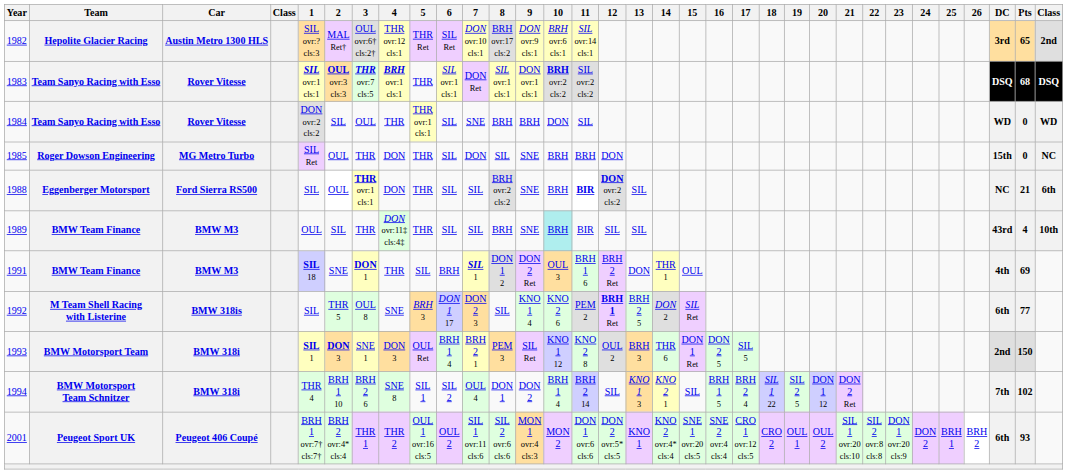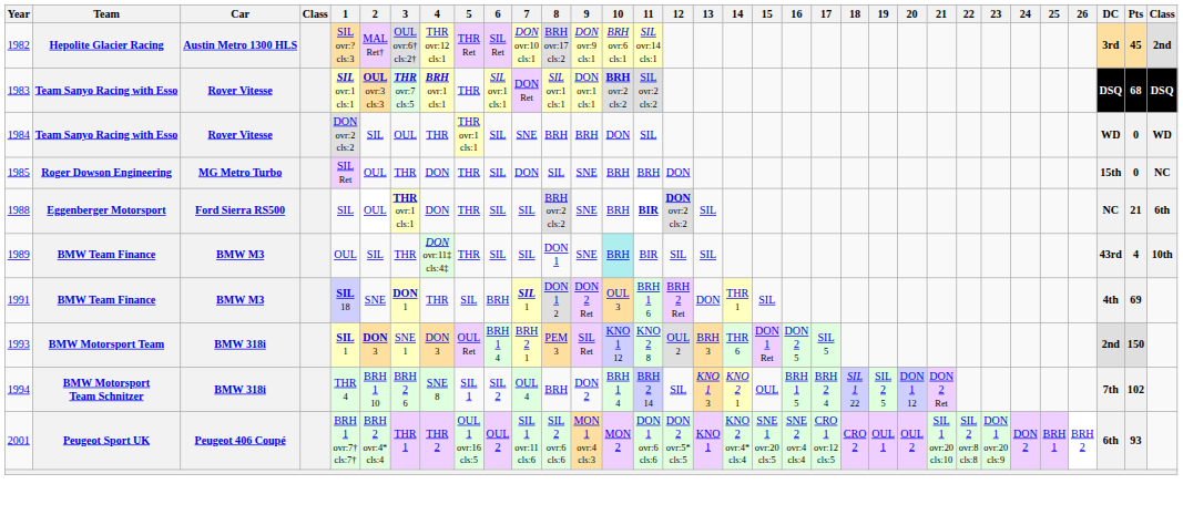1982 | Pts: 65 -> 45
1989 | 8: BRH -> DON 1
1991 | 15: OUL -> SIL
- row: 1992 | M Team Shell Racing with Listerine | BMW 318is | SIL | THR 5 | OUL 8 | SNE | BRH 3 | DON 1 17 | DON 2 3 | SIL | KNO 1 4 | KNO 2 6 | PEM 2 | BRH 1 Ret | BRH 2 5 | DON 2 | SIL Ret | 6th | 77
1994 | 8: DON 1 -> BRH
1994 | 15: SIL -> OUL
